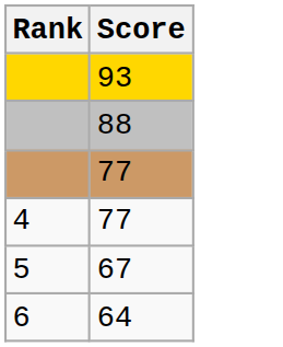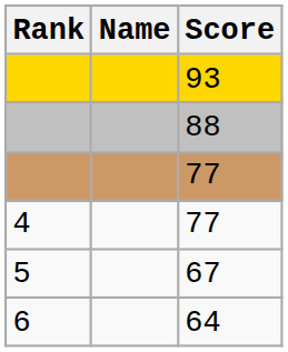+ column: Name
